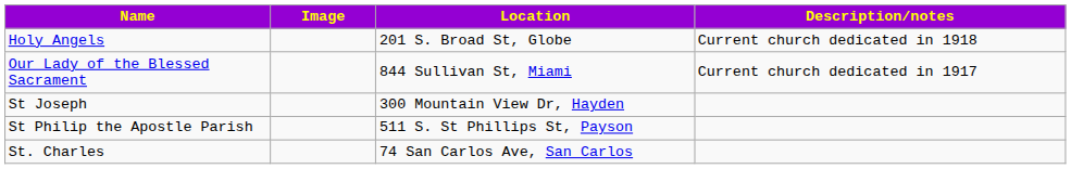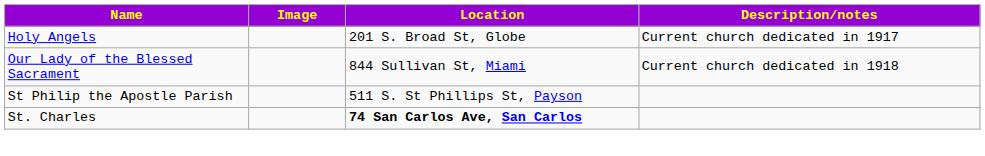Holy Angels | Description/notes: Current church dedicated in 1918 -> Current church dedicated in 1917
Our Lady of the Blessed Sacrament | Description/notes: Current church dedicated in 1917 -> Current church dedicated in 1918
- row: St Joseph | 300 Mountain View Dr, Hayden
St. Charles | Location: normal -> bold
